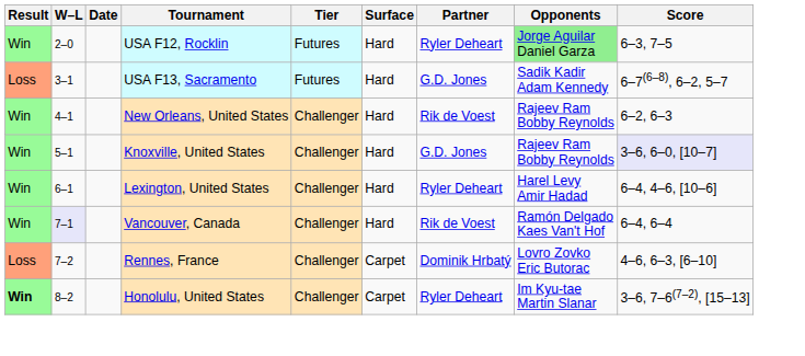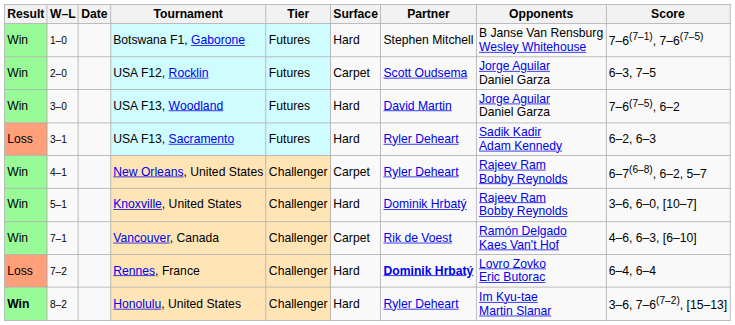+ row: Win | 1–0 | Botswana F1, Gaborone | Futures | Hard | Stephen Mitchell | B Janse Van Rensburg Wesley Whitehouse | 7–6(7–1), 7–6(7–5)
USA F12, Rocklin | Surface: Hard -> Carpet
USA F12, Rocklin | Partner: Ryler Deheart -> Scott Oudsema
USA F12, Rocklin | Opponents: lightgreen background -> no background
+ row: Win | 3–0 | USA F13, Woodland | Futures | Hard | David Martin | Jorge Aguilar Daniel Garza | 7–6(7–5), 6–2
USA F13, Sacramento | Partner: G.D. Jones -> Ryler Deheart
USA F13, Sacramento | Score: 6–7(6–8), 6–2, 5–7 -> 6–2, 6–3
New Orleans, United States | Surface: Hard -> Carpet
New Orleans, United States | Partner: Rik de Voest -> Ryler Deheart
New Orleans, United States | Score: 6–2, 6–3 -> 6–7(6–8), 6–2, 5–7
Knoxville, United States | Partner: G.D. Jones -> Dominik Hrbatý
Knoxville, United States | Score: lavender background -> no background
- row: Win | 6–1 | Lexington, United States | Challenger | Hard | Ryler Deheart | Harel Levy Amir Hadad | 6–4, 4–6, [10–6]
Vancouver, Canada | W–L: lavender background -> no background
Vancouver, Canada | Surface: Hard -> Carpet
Vancouver, Canada | Score: 6–4, 6–4 -> 4–6, 6–3, [6–10]
Rennes, France | Surface: Carpet -> Hard
Rennes, France | Partner: normal -> bold
Rennes, France | Score: 4–6, 6–3, [6–10] -> 6–4, 6–4
Honolulu, United States | Surface: Carpet -> Hard
